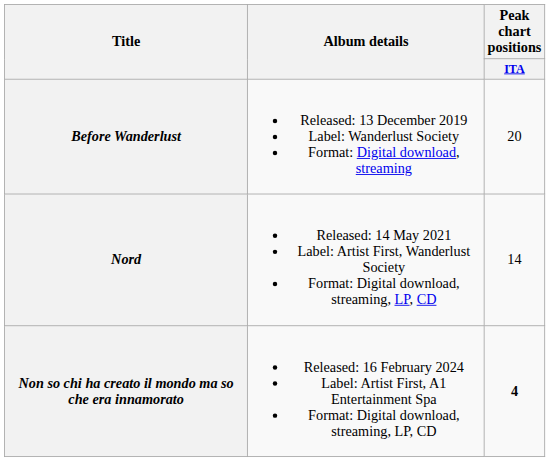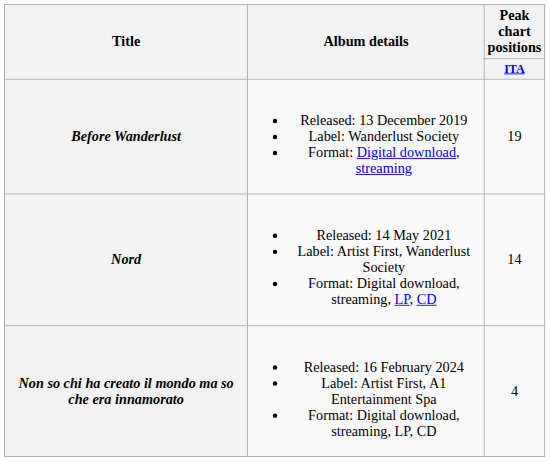Before Wanderlust | Peak chart positions / ITA: 20 -> 19
Non so chi ha creato il mondo ma so che era innamorato | Peak chart positions / ITA: bold -> normal
